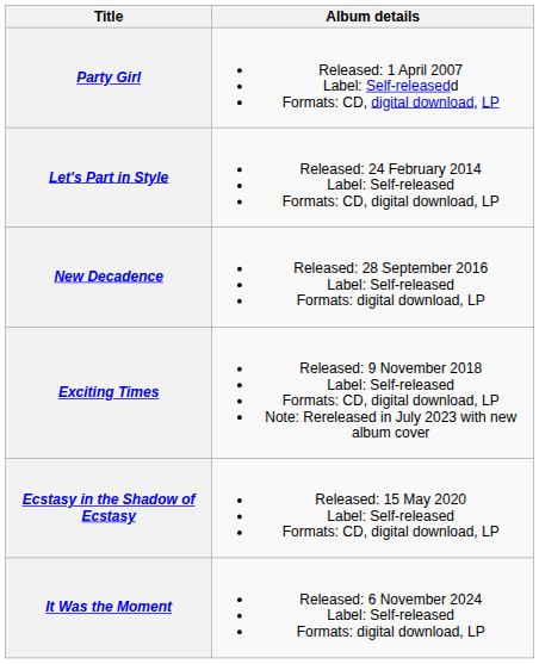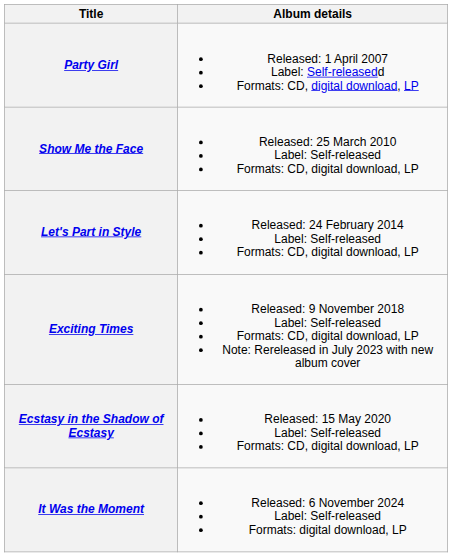+ row: Show Me the Face | Released: 25 March 2010 Label: Self-released Formats: CD, digital download, LP
- row: New Decadence | Released: 28 September 2016 Label: Self-released Formats: digital download, LP
